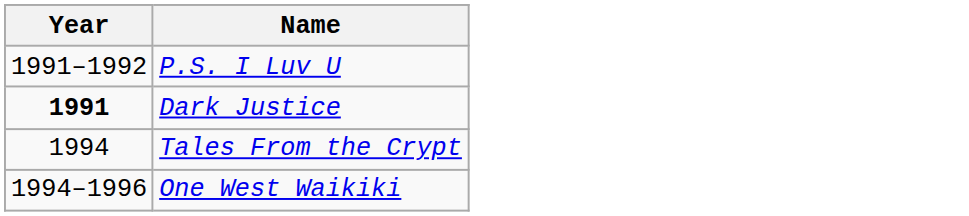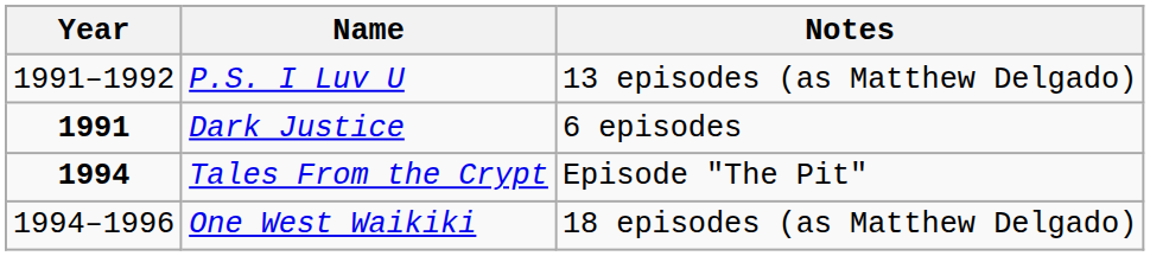+ column: Notes | 13 episodes (as Matthew Delgado) | 6 episodes | Episode "The Pit" | 18 episodes (as Matthew Delgado)
Tales From the Crypt | Year: normal -> bold
